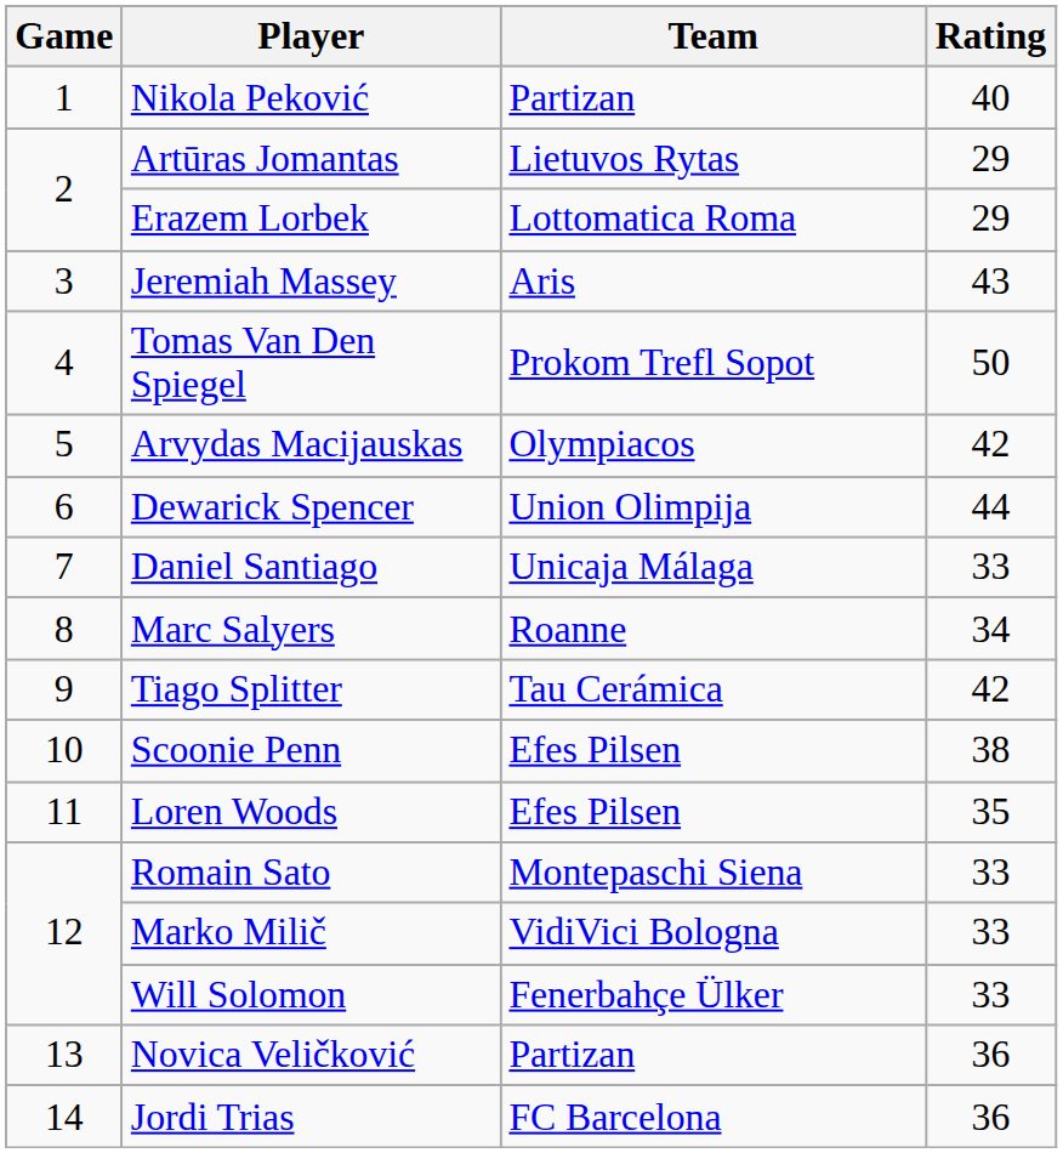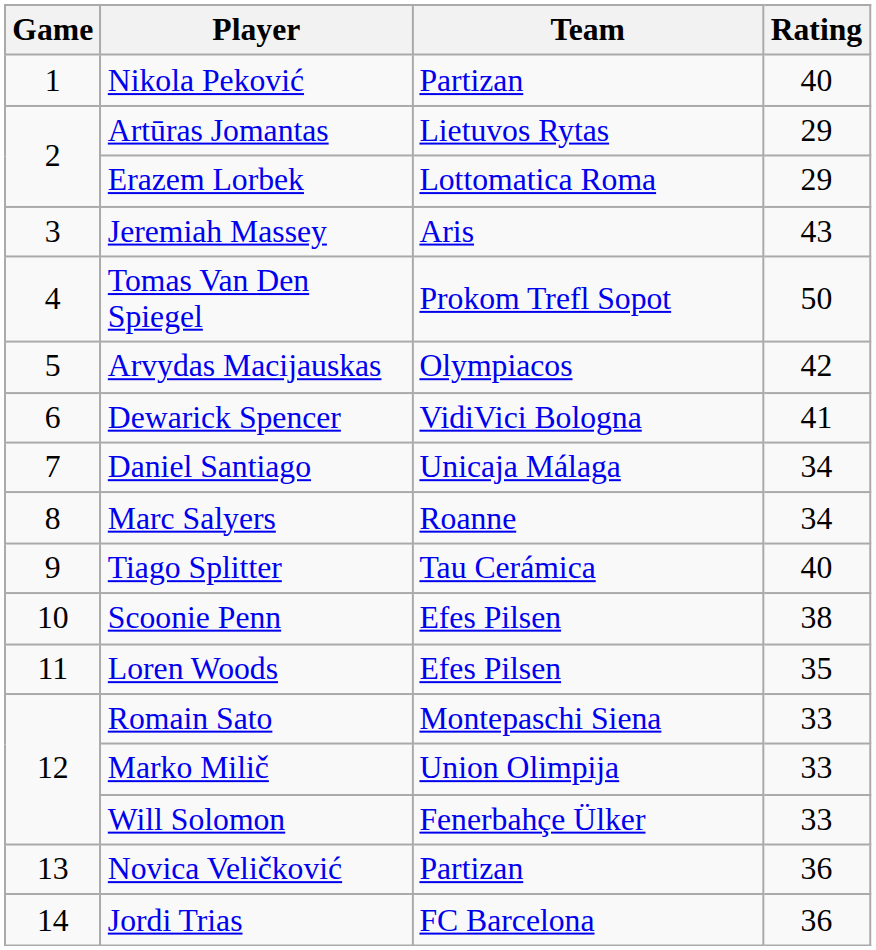Dewarick Spencer | Team: Union Olimpija -> VidiVici Bologna
Dewarick Spencer | Rating: 44 -> 41
Daniel Santiago | Rating: 33 -> 34
Tiago Splitter | Rating: 42 -> 40
Marko Milič | Team: VidiVici Bologna -> Union Olimpija
